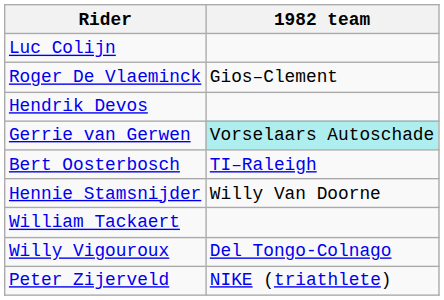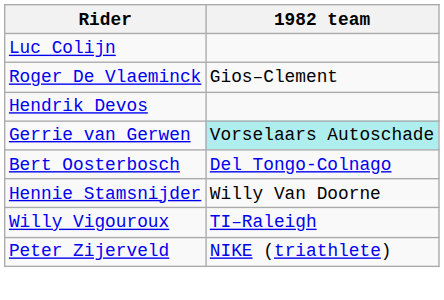Bert Oosterbosch | 1982 team: TI–Raleigh -> Del Tongo-Colnago
- row: William Tackaert
Willy Vigouroux | 1982 team: Del Tongo-Colnago -> TI–Raleigh
